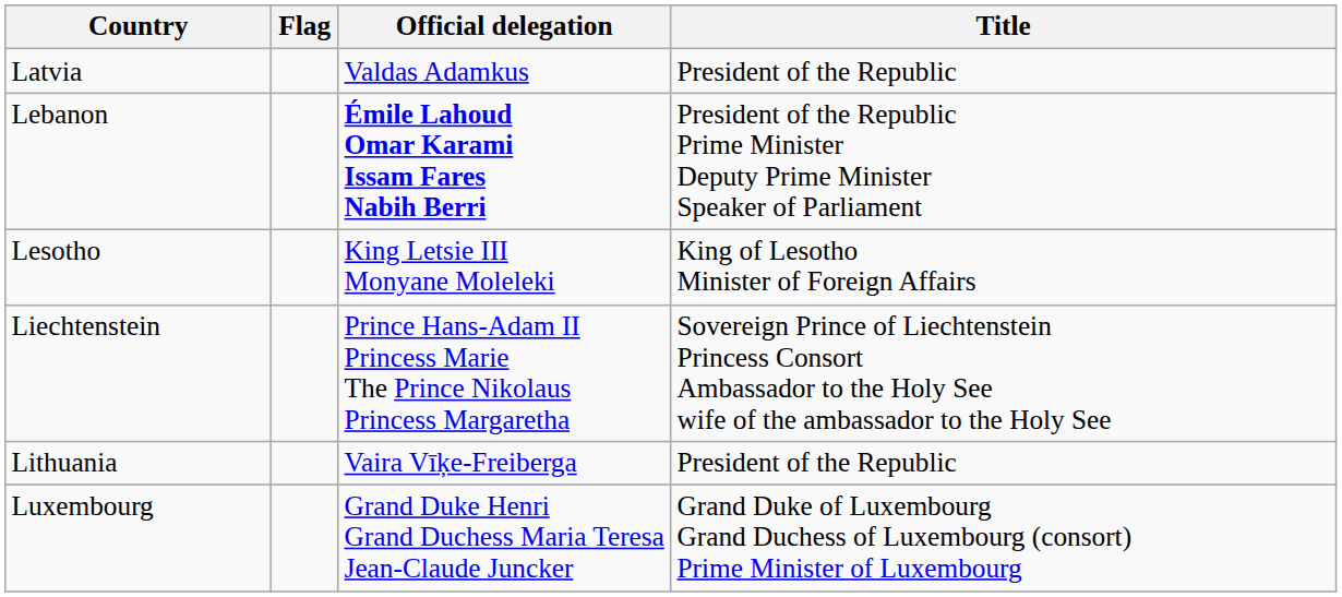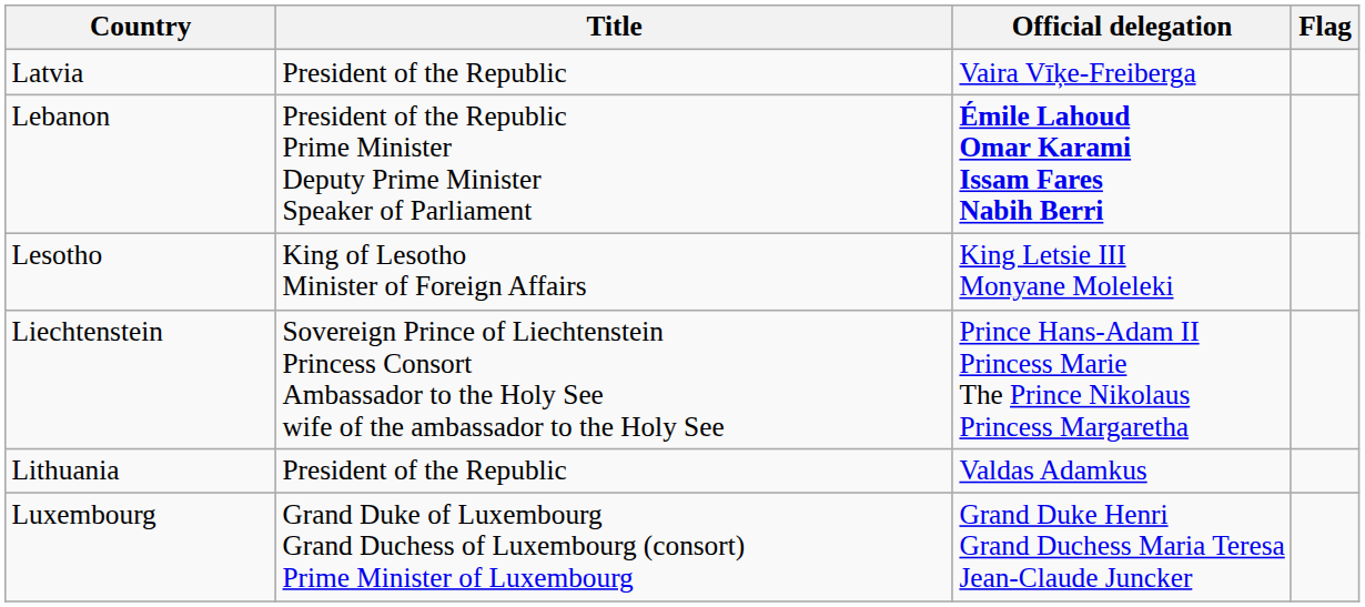columns swapped: Flag <-> Title
Latvia | Official delegation: Valdas Adamkus -> Vaira Vīķe-Freiberga
Lithuania | Official delegation: Vaira Vīķe-Freiberga -> Valdas Adamkus
